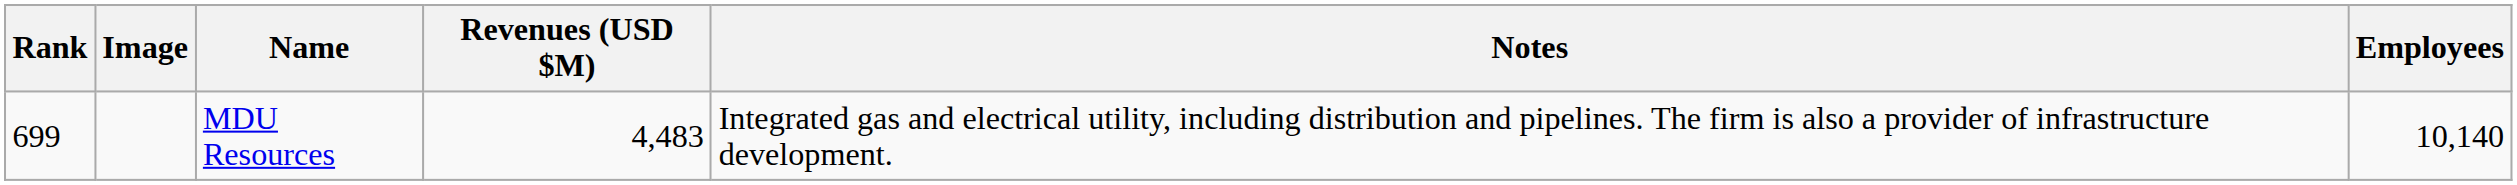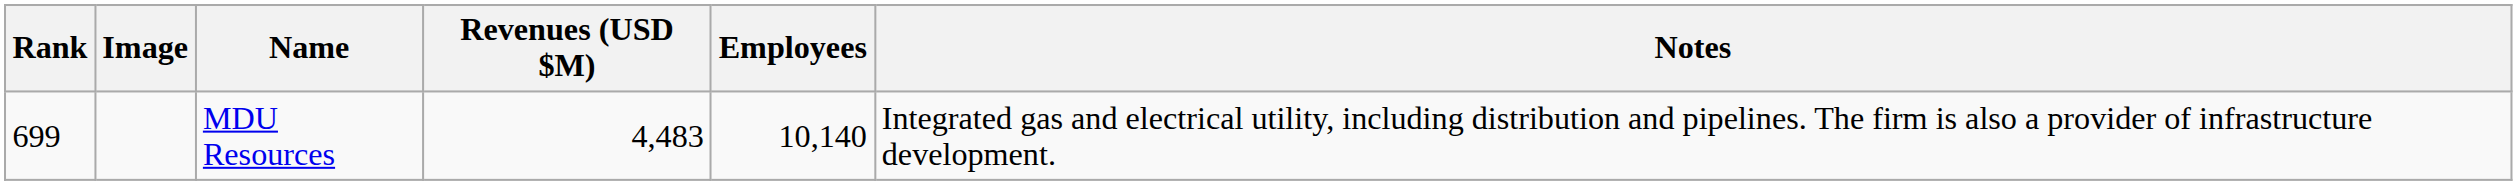columns swapped: Employees <-> Notes
